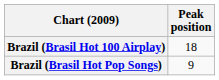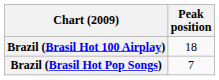Brazil (Brasil Hot Pop Songs) | Peak position: 9 -> 7
